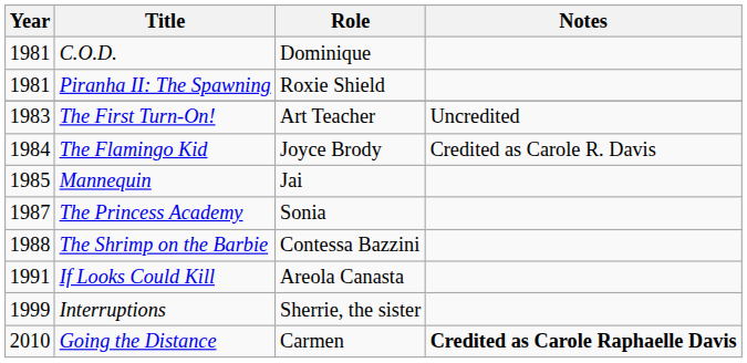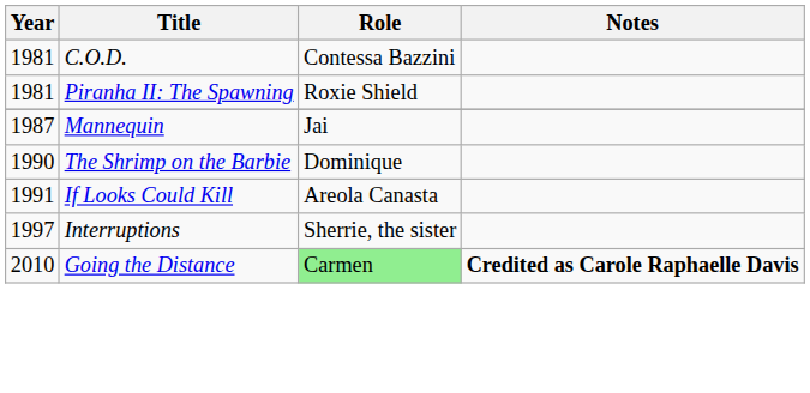C.O.D. | Role: Dominique -> Contessa Bazzini
- row: 1983 | The First Turn-On! | Art Teacher | Uncredited
- row: 1984 | The Flamingo Kid | Joyce Brody | Credited as Carole R. Davis
Mannequin | Year: 1985 -> 1987
- row: 1987 | The Princess Academy | Sonia
The Shrimp on the Barbie | Year: 1988 -> 1990
The Shrimp on the Barbie | Role: Contessa Bazzini -> Dominique
Interruptions | Year: 1999 -> 1997
Going the Distance | Role: no background -> lightgreen background
